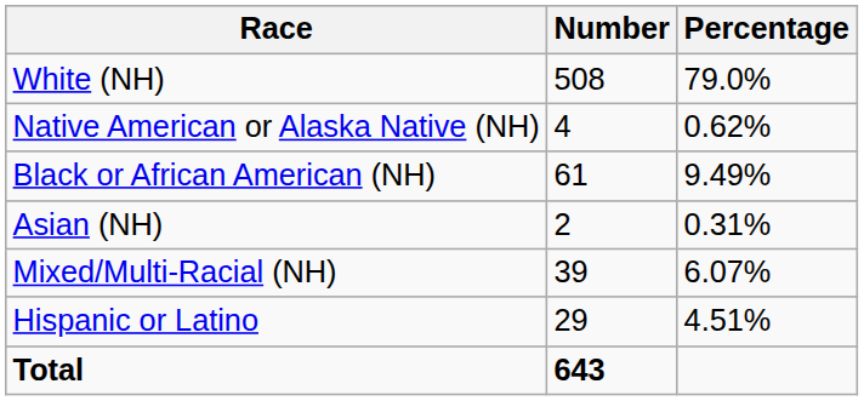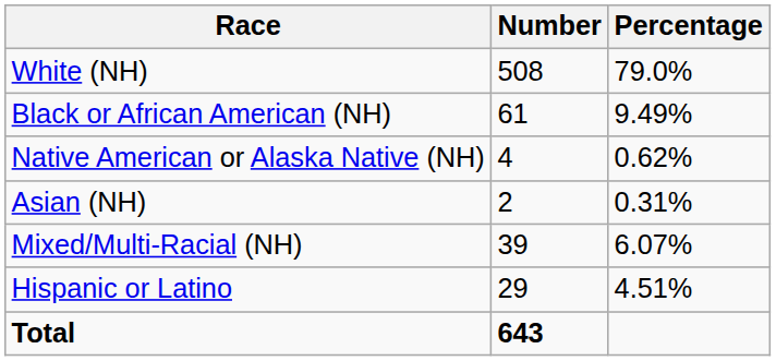rows swapped: Black or African American (NH) <-> Native American or Alaska Native (NH)
